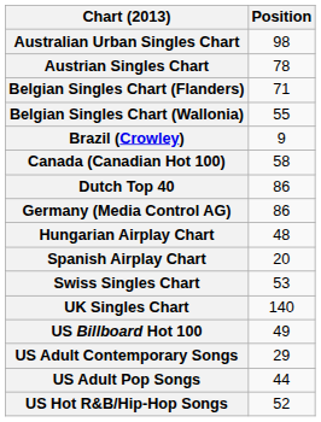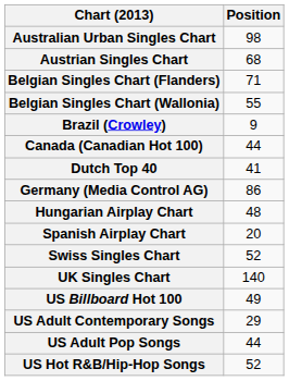Austrian Singles Chart | Position: 78 -> 68
Canada (Canadian Hot 100) | Position: 58 -> 44
Dutch Top 40 | Position: 86 -> 41
Swiss Singles Chart | Position: 53 -> 52
